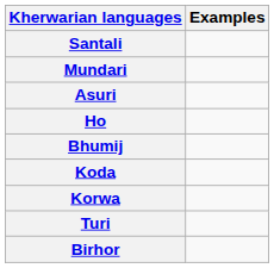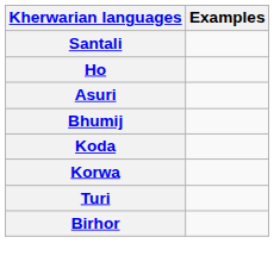- row: Mundari
rows swapped: Ho <-> Asuri
